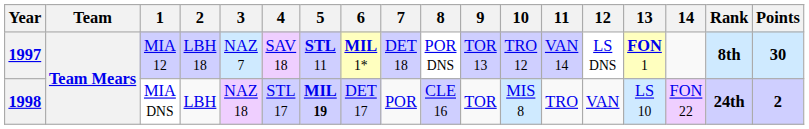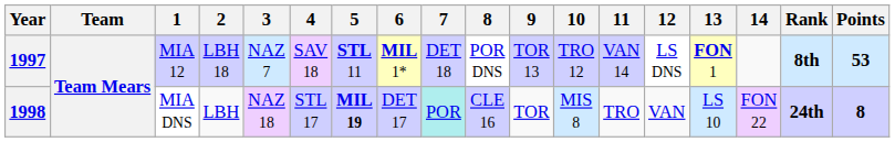1997 | Points: 30 -> 53
1998 | 7: no background -> paleturquoise background
1998 | Points: 2 -> 8
